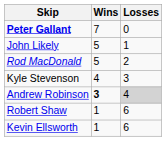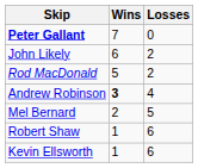John Likely | Wins: 5 -> 6
John Likely | Losses: 1 -> 2
- row: Kyle Stevenson | 4 | 3
Andrew Robinson | Losses: lightgrey background -> no background
+ row: Mel Bernard | 2 | 5
